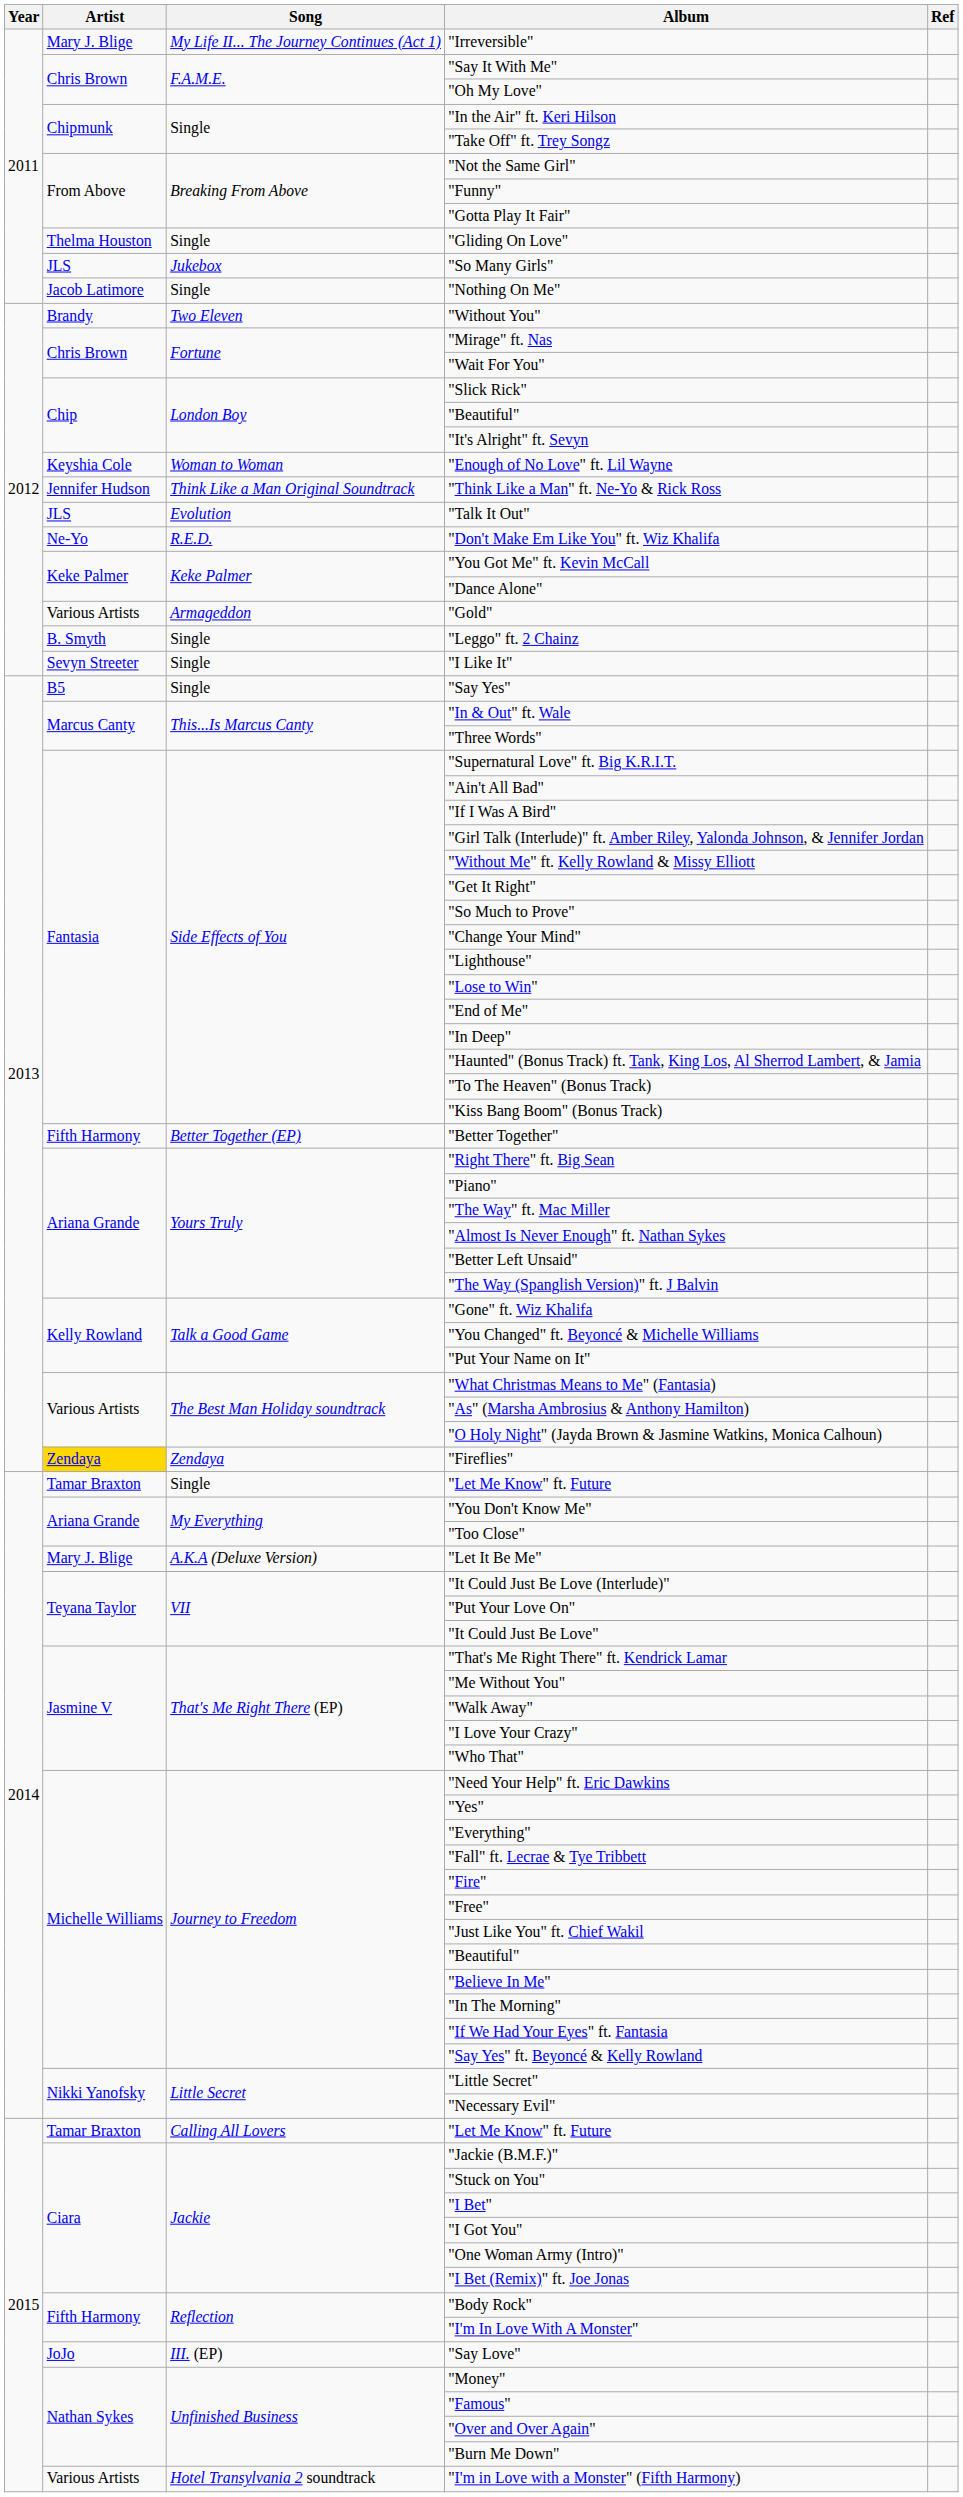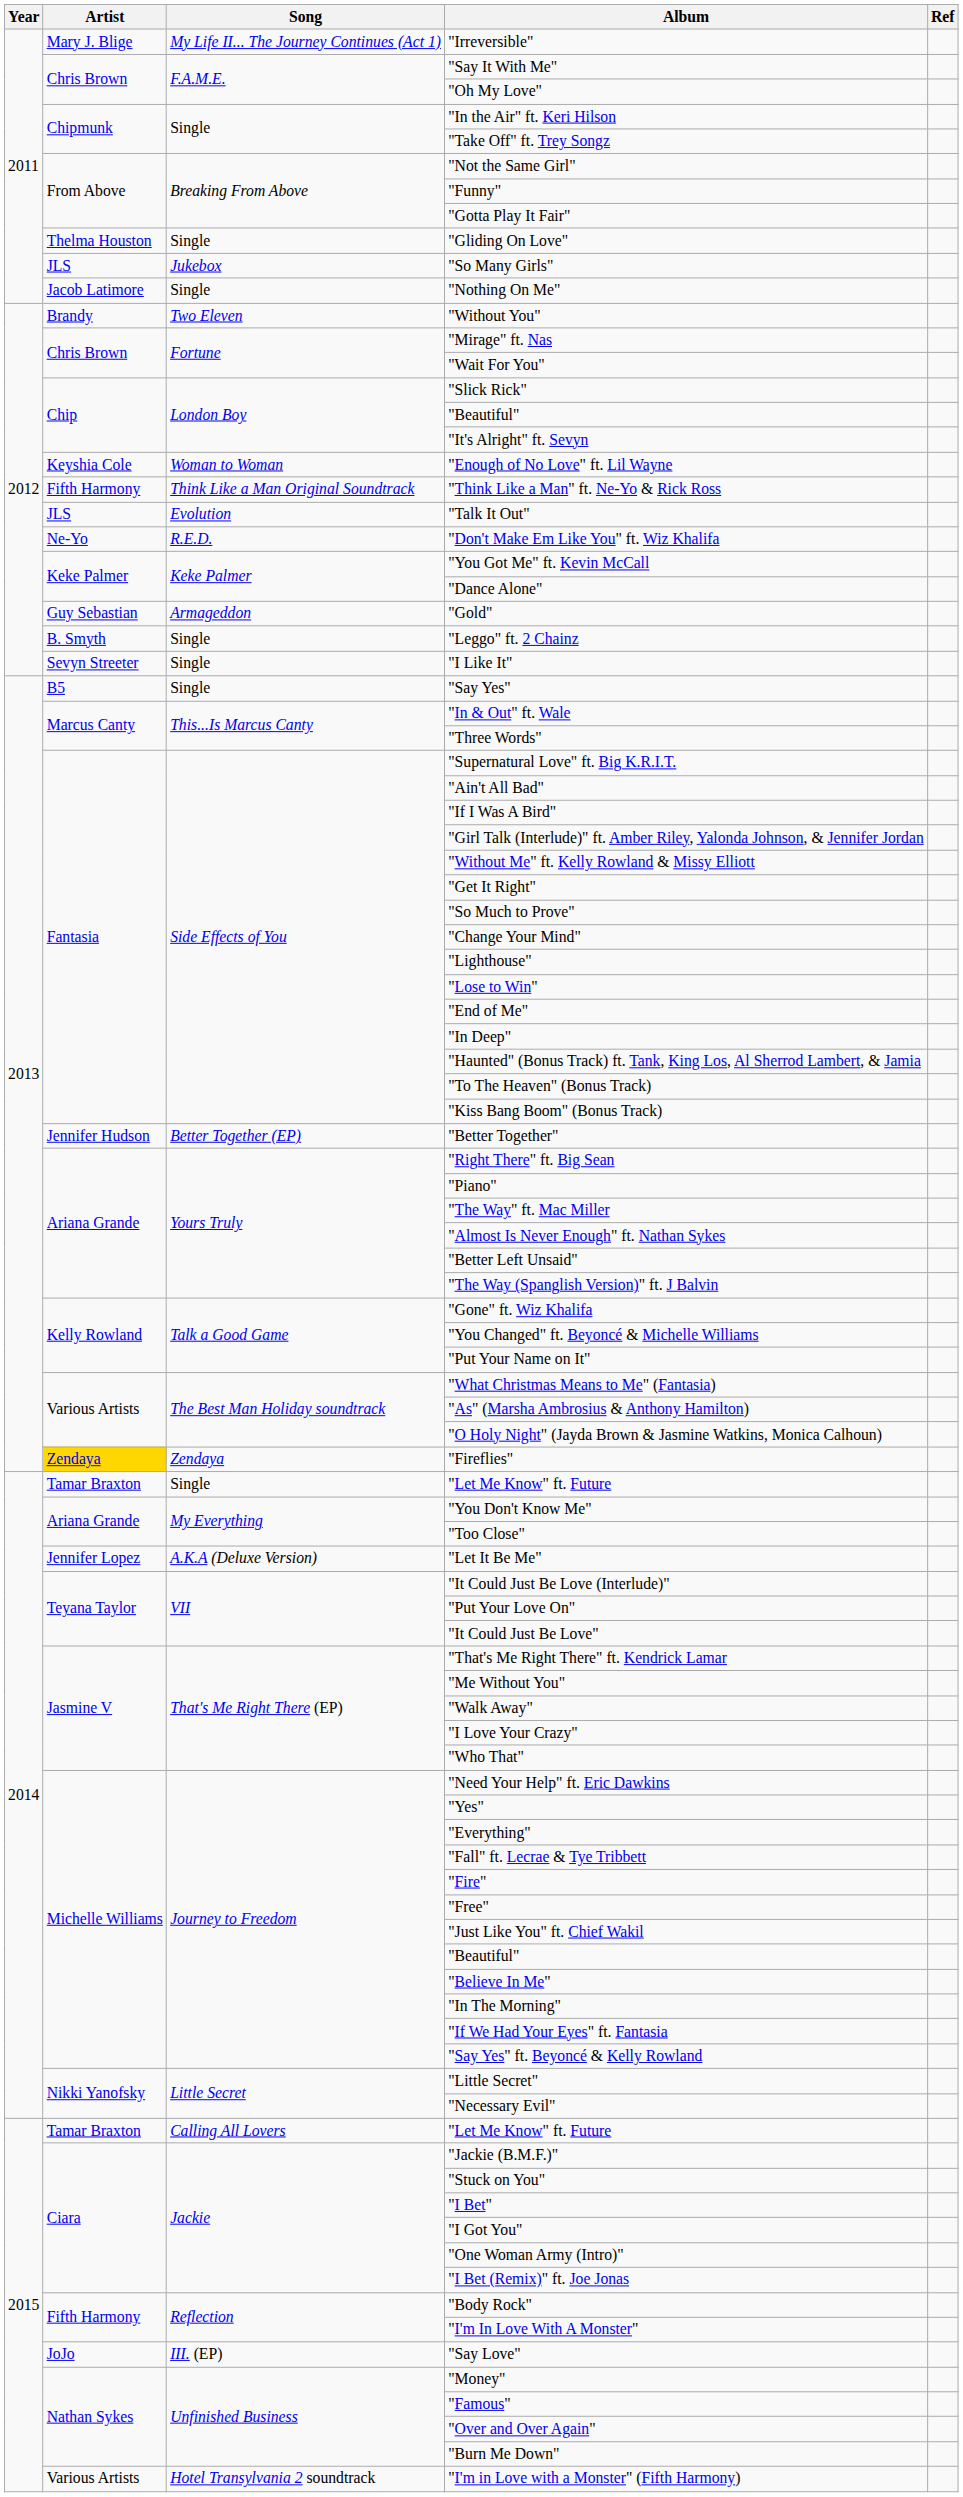"Think Like a Man" ft. Ne-Yo & Rick Ross | Artist: Jennifer Hudson -> Fifth Harmony
"Gold" | Artist: Various Artists -> Guy Sebastian
"Better Together" | Artist: Fifth Harmony -> Jennifer Hudson
"Let It Be Me" | Artist: Mary J. Blige -> Jennifer Lopez
